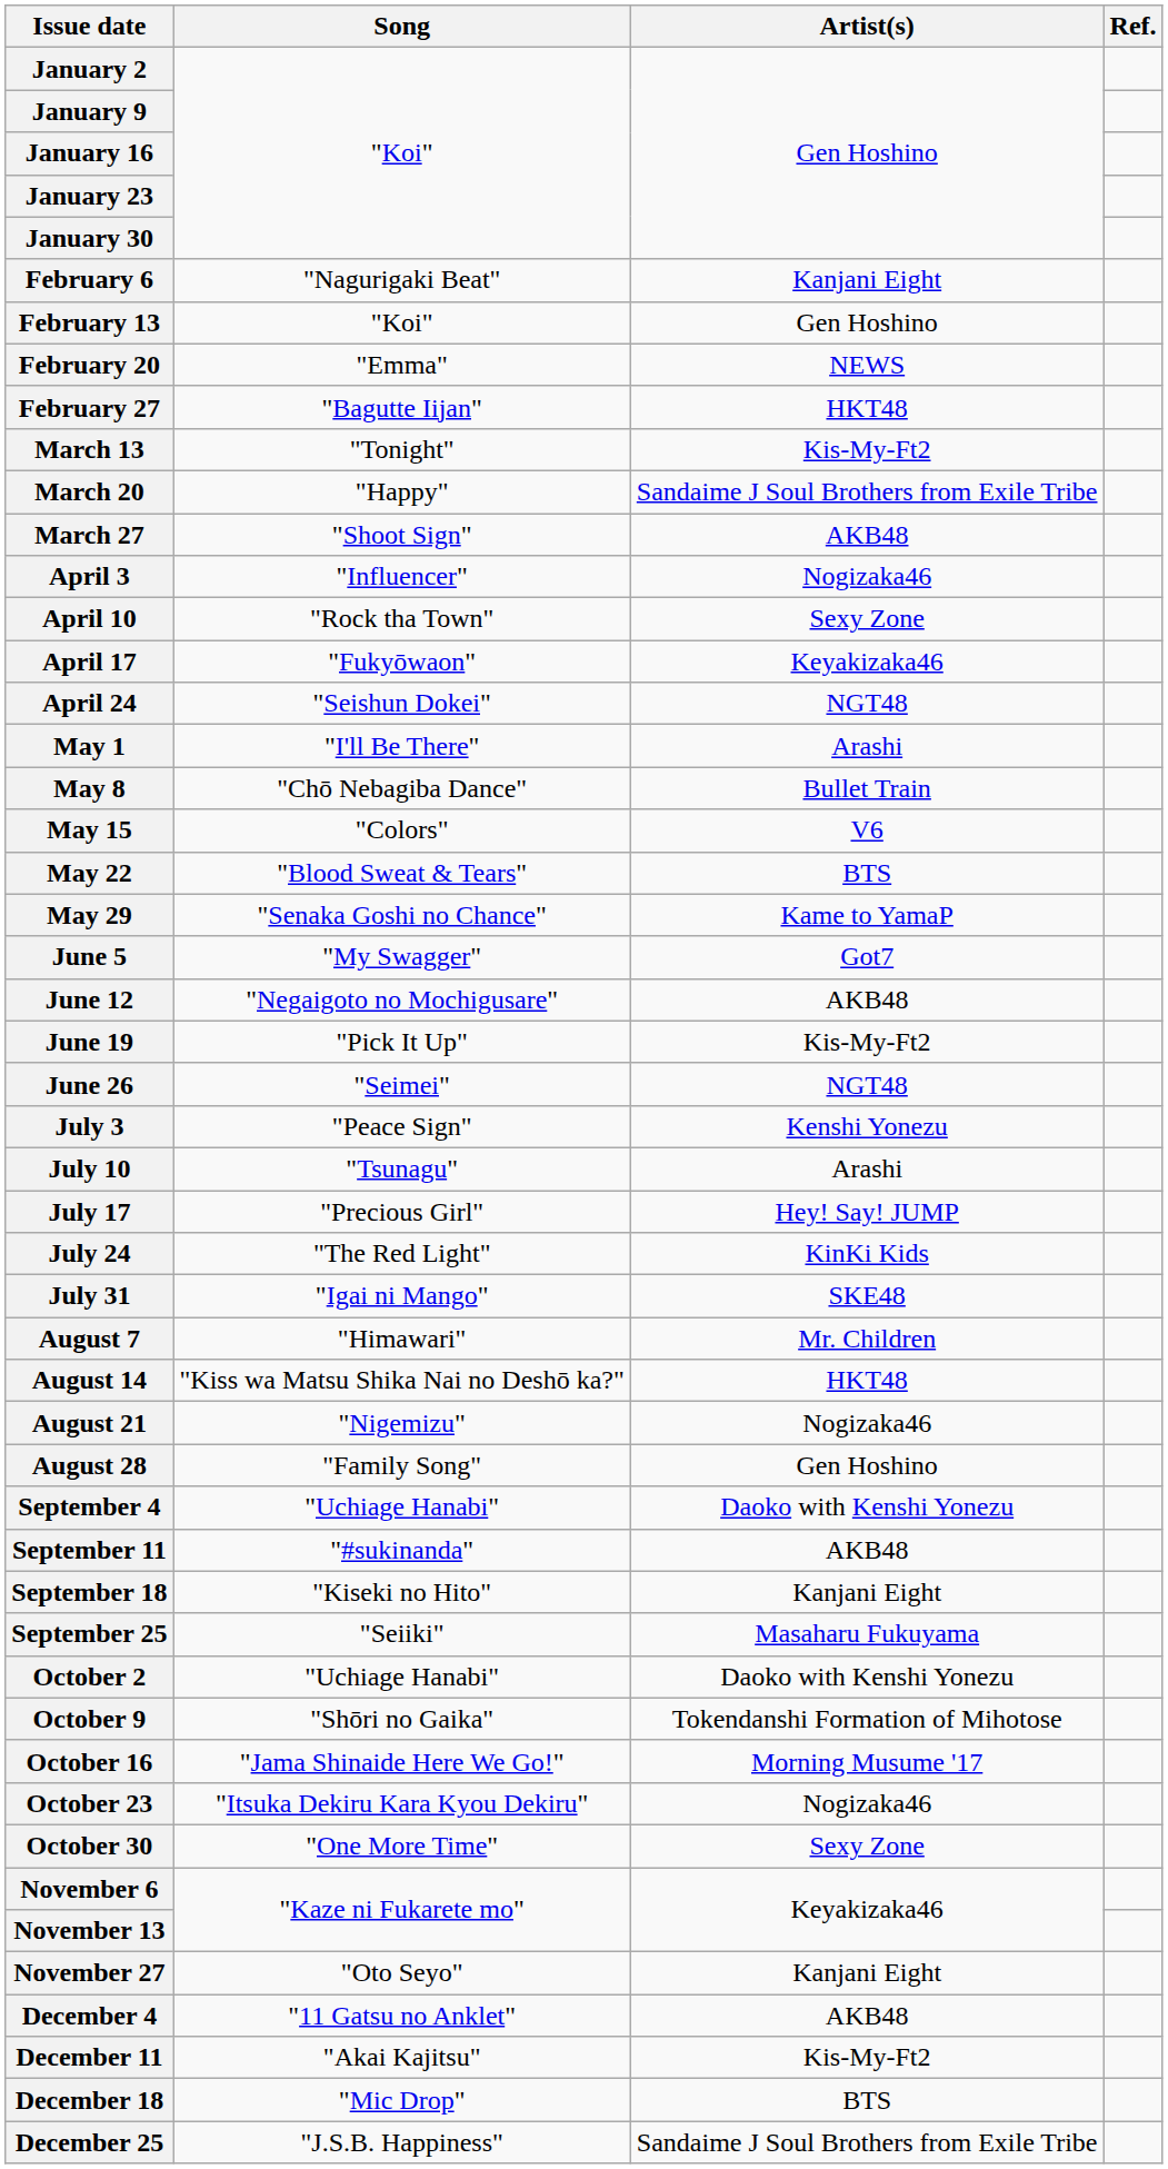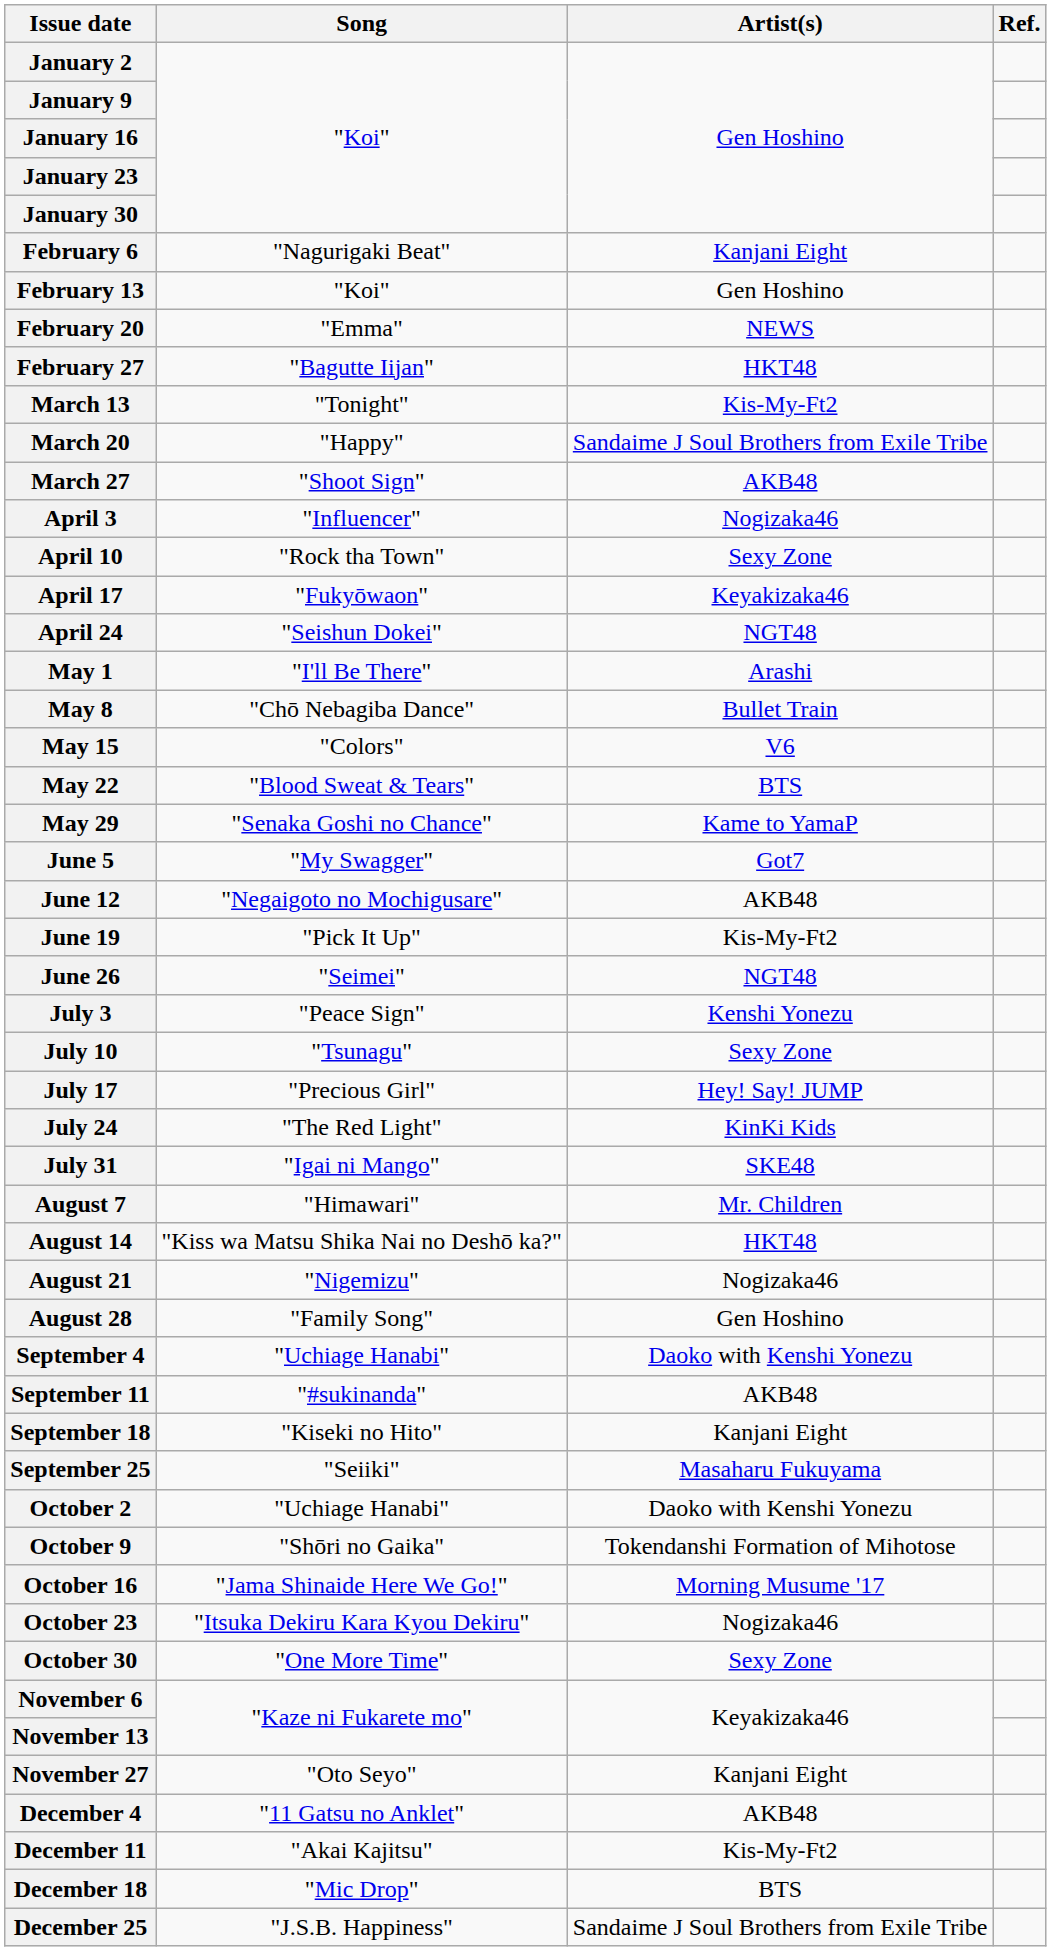July 10 | Artist(s): Arashi -> Sexy Zone
